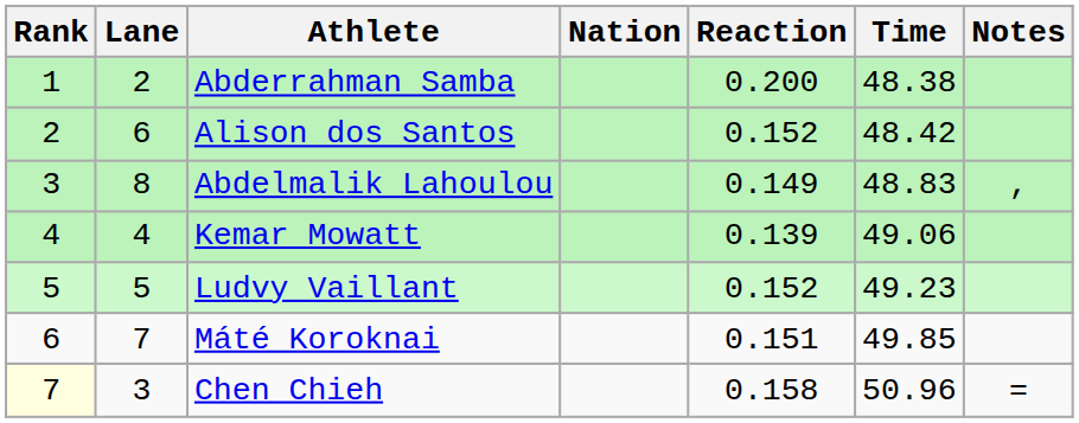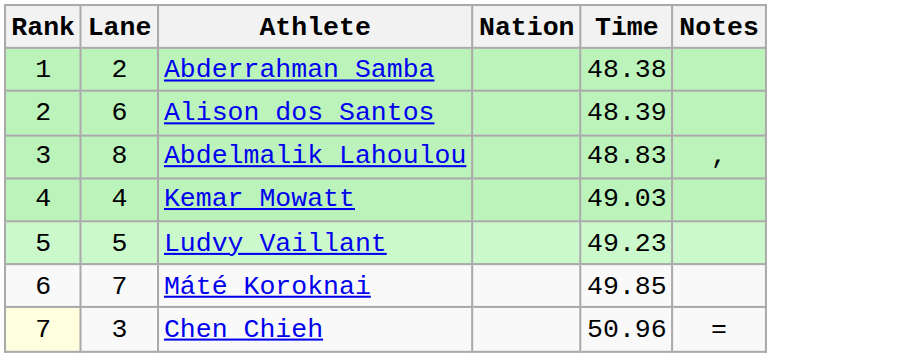- column: Reaction | 0.200 | 0.152 | 0.149 | 0.139 | 0.152 | 0.151 | 0.158
Alison dos Santos | Time: 48.42 -> 48.39
Kemar Mowatt | Time: 49.06 -> 49.03
